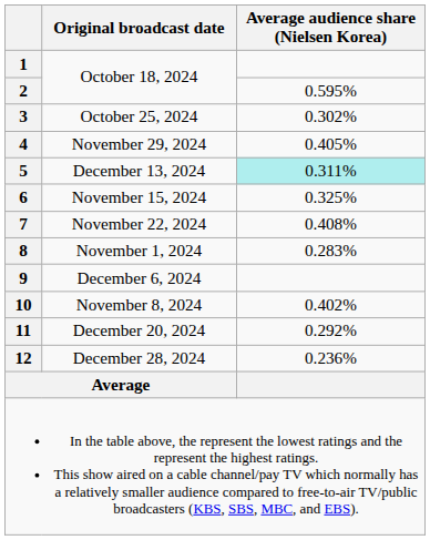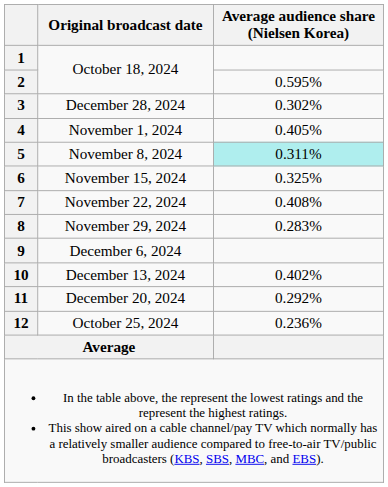3 | Original broadcast date: October 25, 2024 -> December 28, 2024
4 | Original broadcast date: November 29, 2024 -> November 1, 2024
5 | Original broadcast date: December 13, 2024 -> November 8, 2024
8 | Original broadcast date: November 1, 2024 -> November 29, 2024
10 | Original broadcast date: November 8, 2024 -> December 13, 2024
12 | Original broadcast date: December 28, 2024 -> October 25, 2024
